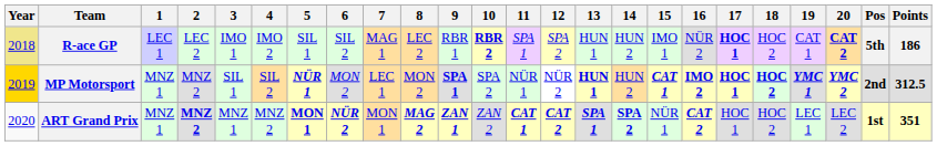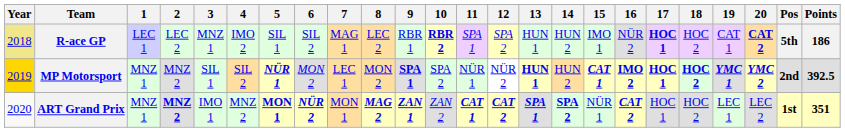R-ace GP | 3: IMO 1 -> MNZ 1
MP Motorsport | Points: 312.5 -> 392.5
ART Grand Prix | 3: MNZ 1 -> IMO 1
